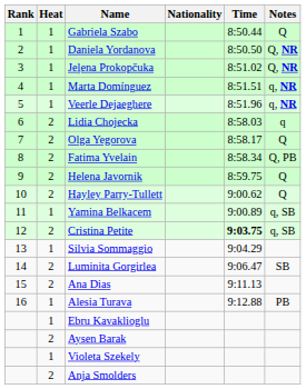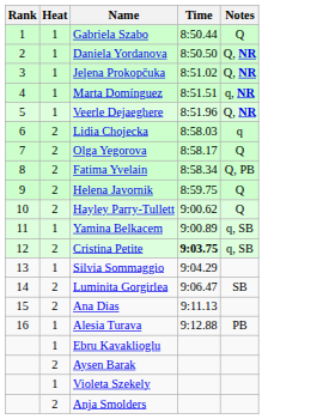- column: Nationality
Veerle Dejaeghere | Notes: q, NR -> Q, NR
